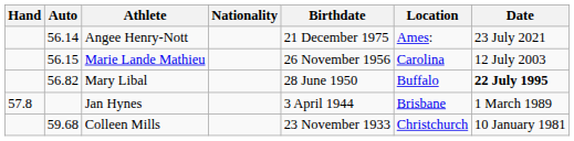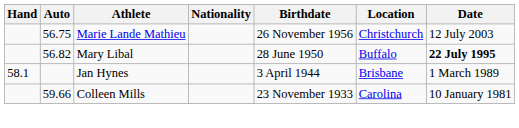- row: 56.14 | Angee Henry-Nott | 21 December 1975 | Ames: | 23 July 2021
Marie Lande Mathieu | Auto: 56.15 -> 56.75
Marie Lande Mathieu | Location: Carolina -> Christchurch
Jan Hynes | Hand: 57.8 -> 58.1
Colleen Mills | Auto: 59.68 -> 59.66
Colleen Mills | Location: Christchurch -> Carolina
